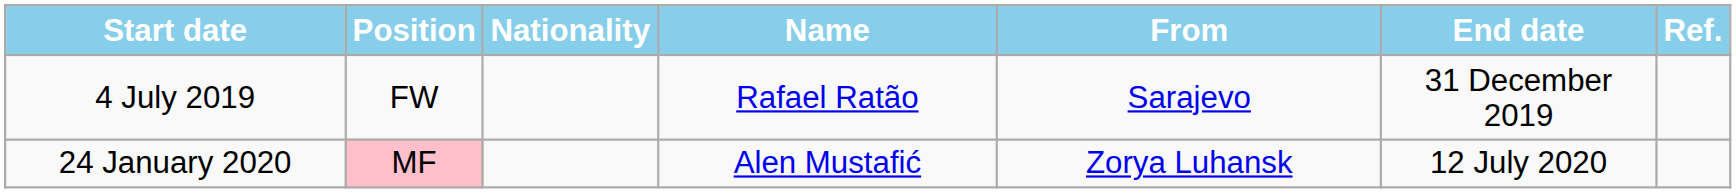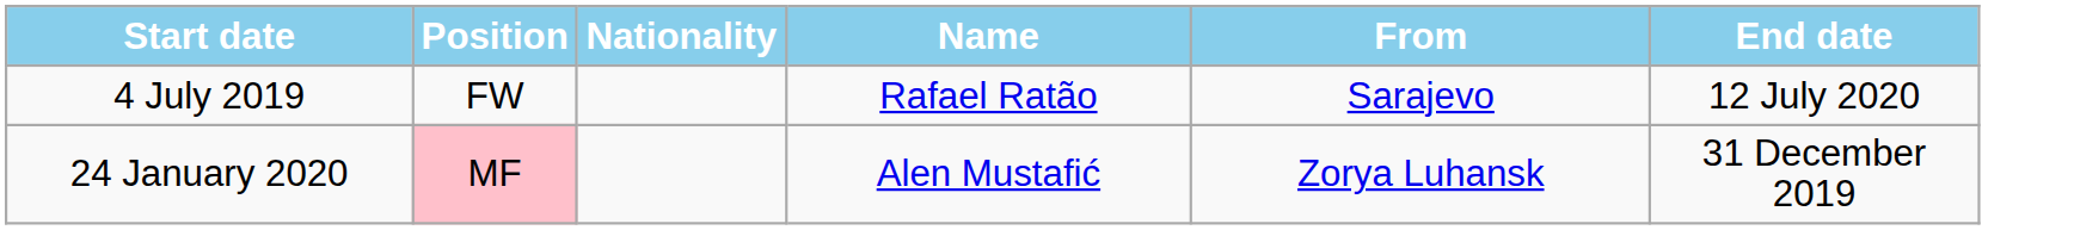- column: Ref.
4 July 2019 | End date: 31 December 2019 -> 12 July 2020
24 January 2020 | End date: 12 July 2020 -> 31 December 2019
